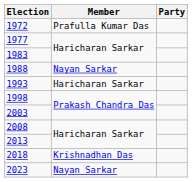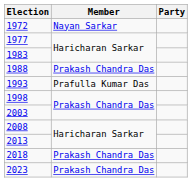1972 | Member: Prafulla Kumar Das -> Nayan Sarkar
1988 | Member: Nayan Sarkar -> Prakash Chandra Das
1993 | Member: Haricharan Sarkar -> Prafulla Kumar Das
2018 | Member: Krishnadhan Das -> Prakash Chandra Das
2023 | Member: Nayan Sarkar -> Prakash Chandra Das
